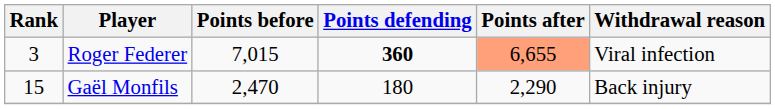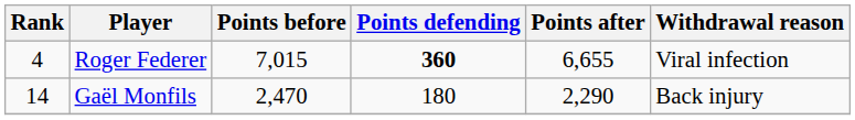Roger Federer | Rank: 3 -> 4
Roger Federer | Points after: lightsalmon background -> no background
Gaël Monfils | Rank: 15 -> 14
